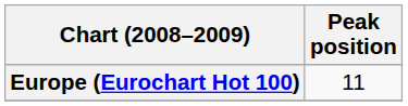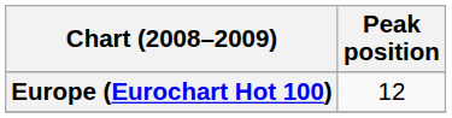Europe (Eurochart Hot 100) | Peak position: 11 -> 12
